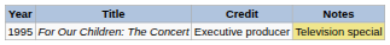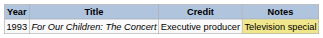For Our Children: The Concert | Year: 1995 -> 1993
